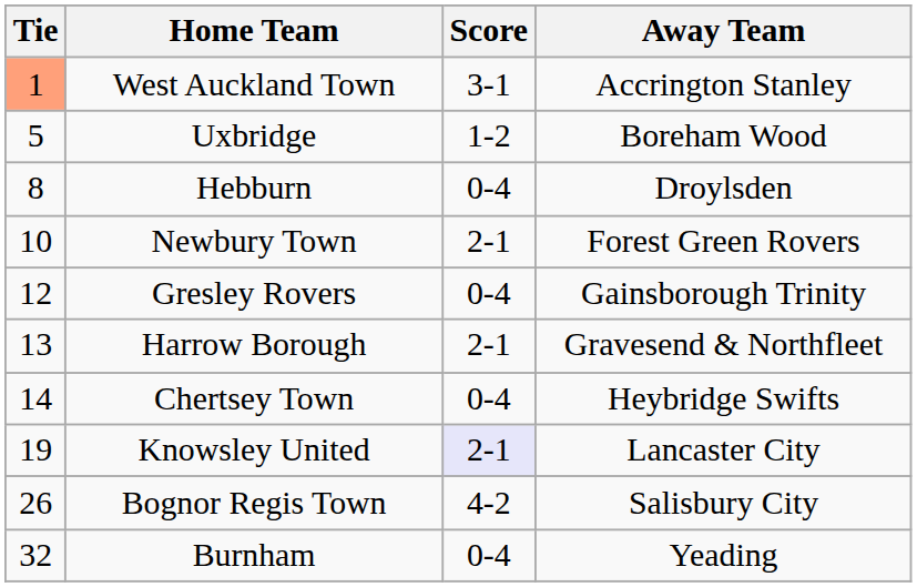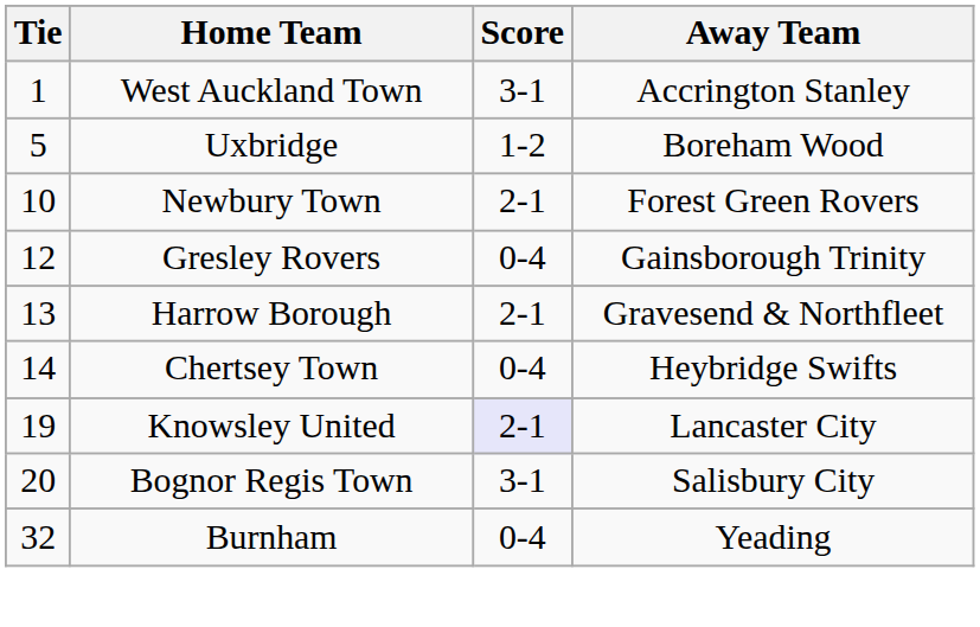West Auckland Town | Tie: lightsalmon background -> no background
- row: 8 | Hebburn | 0-4 | Droylsden
Bognor Regis Town | Tie: 26 -> 20
Bognor Regis Town | Score: 4-2 -> 3-1
